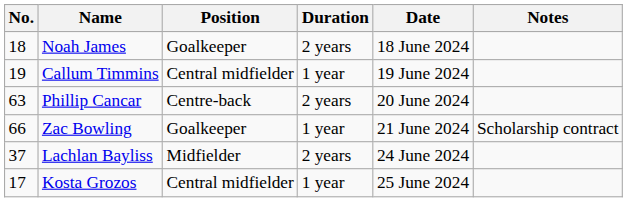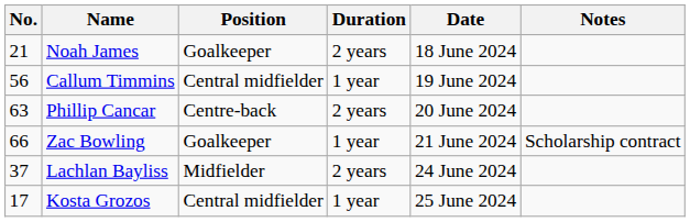Noah James | No.: 18 -> 21
Callum Timmins | No.: 19 -> 56
